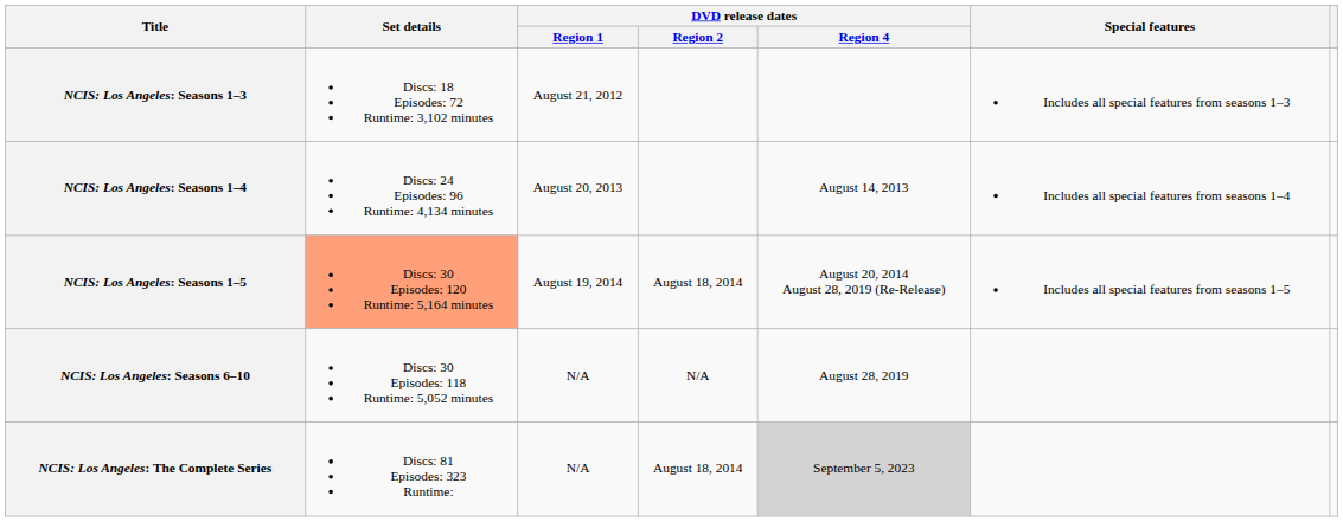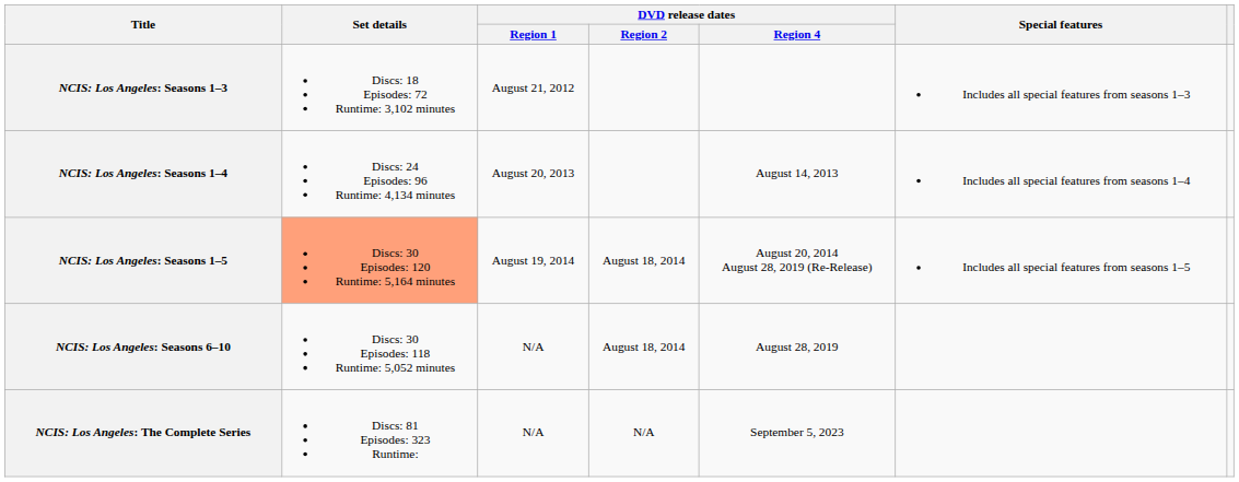NCIS: Los Angeles: Seasons 6–10 | DVD release dates / Region 2: N/A -> August 18, 2014
NCIS: Los Angeles: The Complete Series | DVD release dates / Region 2: August 18, 2014 -> N/A
NCIS: Los Angeles: The Complete Series | DVD release dates / Region 4: lightgrey background -> no background
